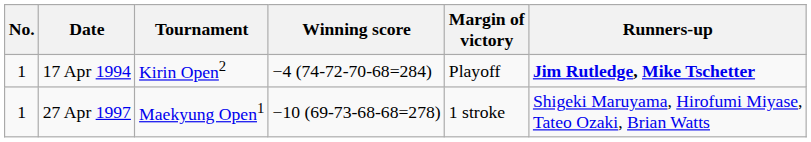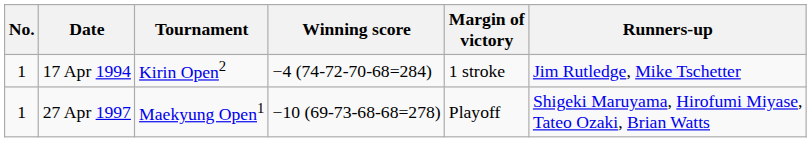17 Apr 1994 | Margin of victory: Playoff -> 1 stroke
17 Apr 1994 | Runners-up: bold -> normal
27 Apr 1997 | Margin of victory: 1 stroke -> Playoff
